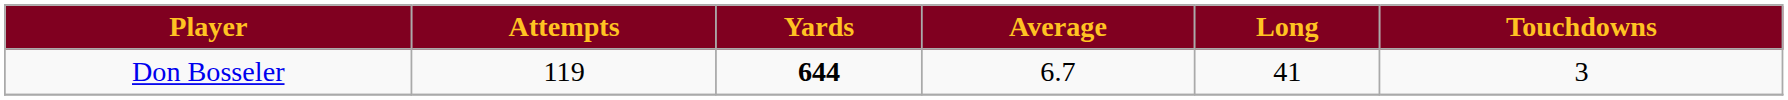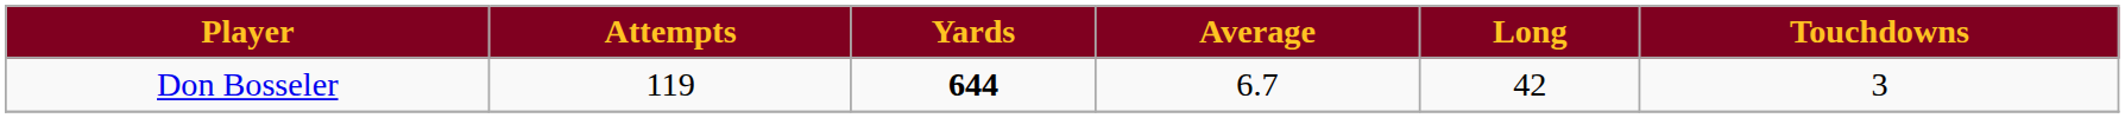Don Bosseler | Long: 41 -> 42
